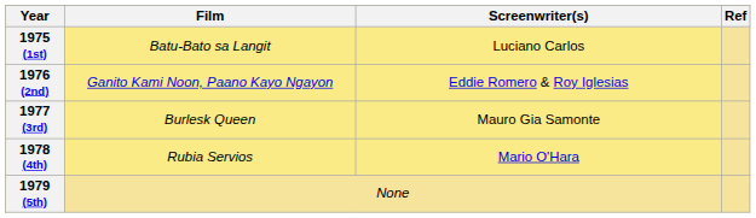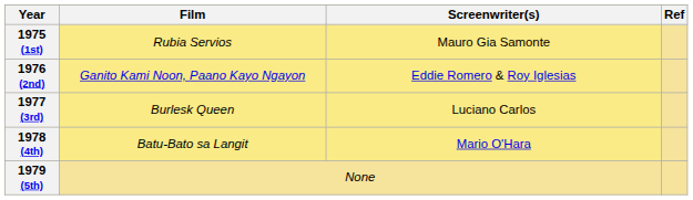1975 (1st) | Film: Batu-Bato sa Langit -> Rubia Servios
1975 (1st) | Screenwriter(s): Luciano Carlos -> Mauro Gia Samonte
1977 (3rd) | Screenwriter(s): Mauro Gia Samonte -> Luciano Carlos
1978 (4th) | Film: Rubia Servios -> Batu-Bato sa Langit
